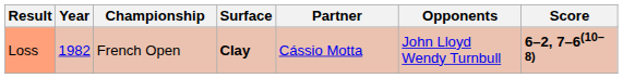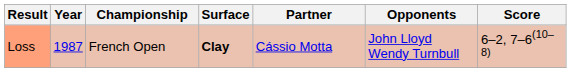Loss | Year: 1982 -> 1987
Loss | Score: bold -> normal
